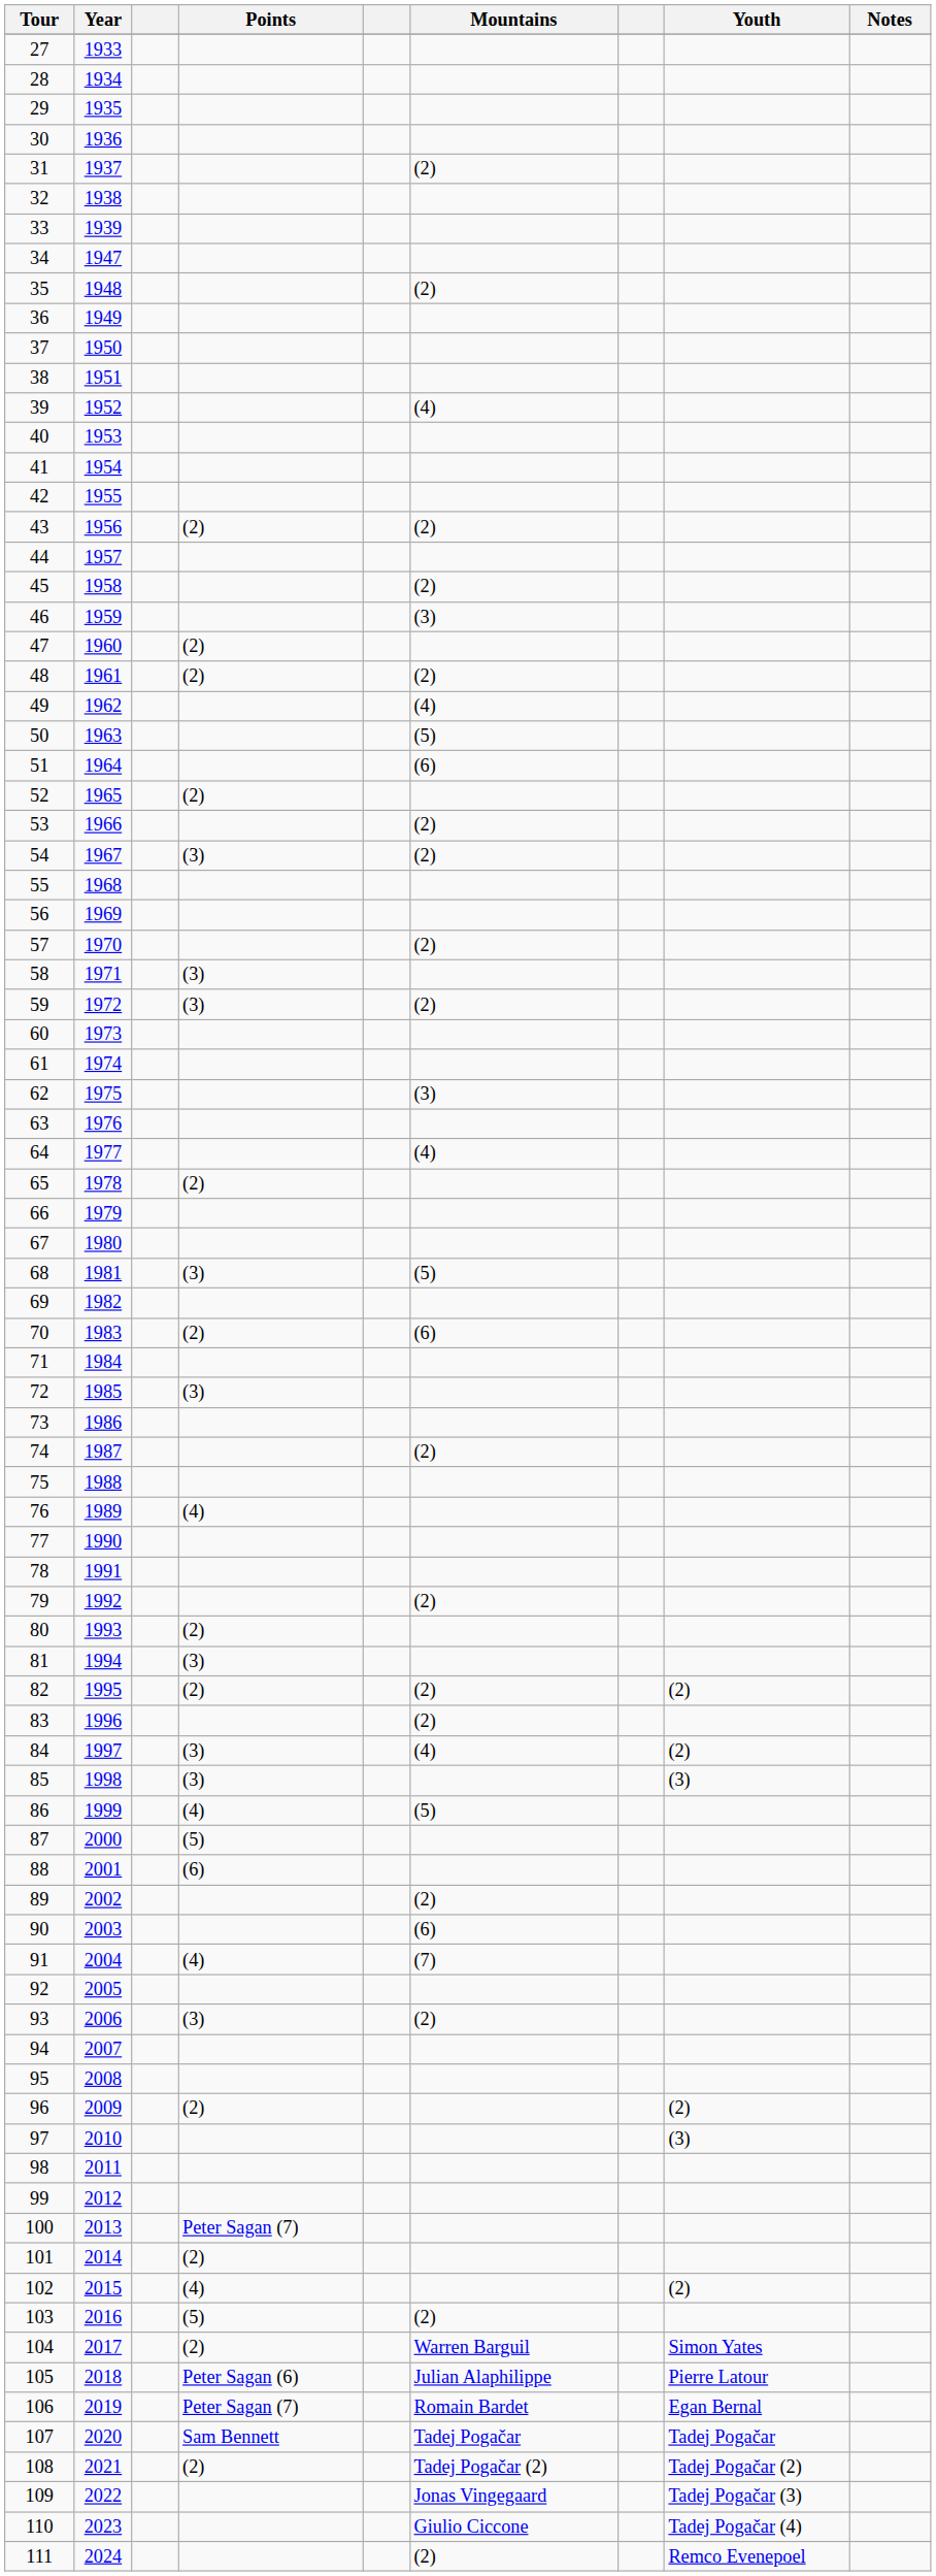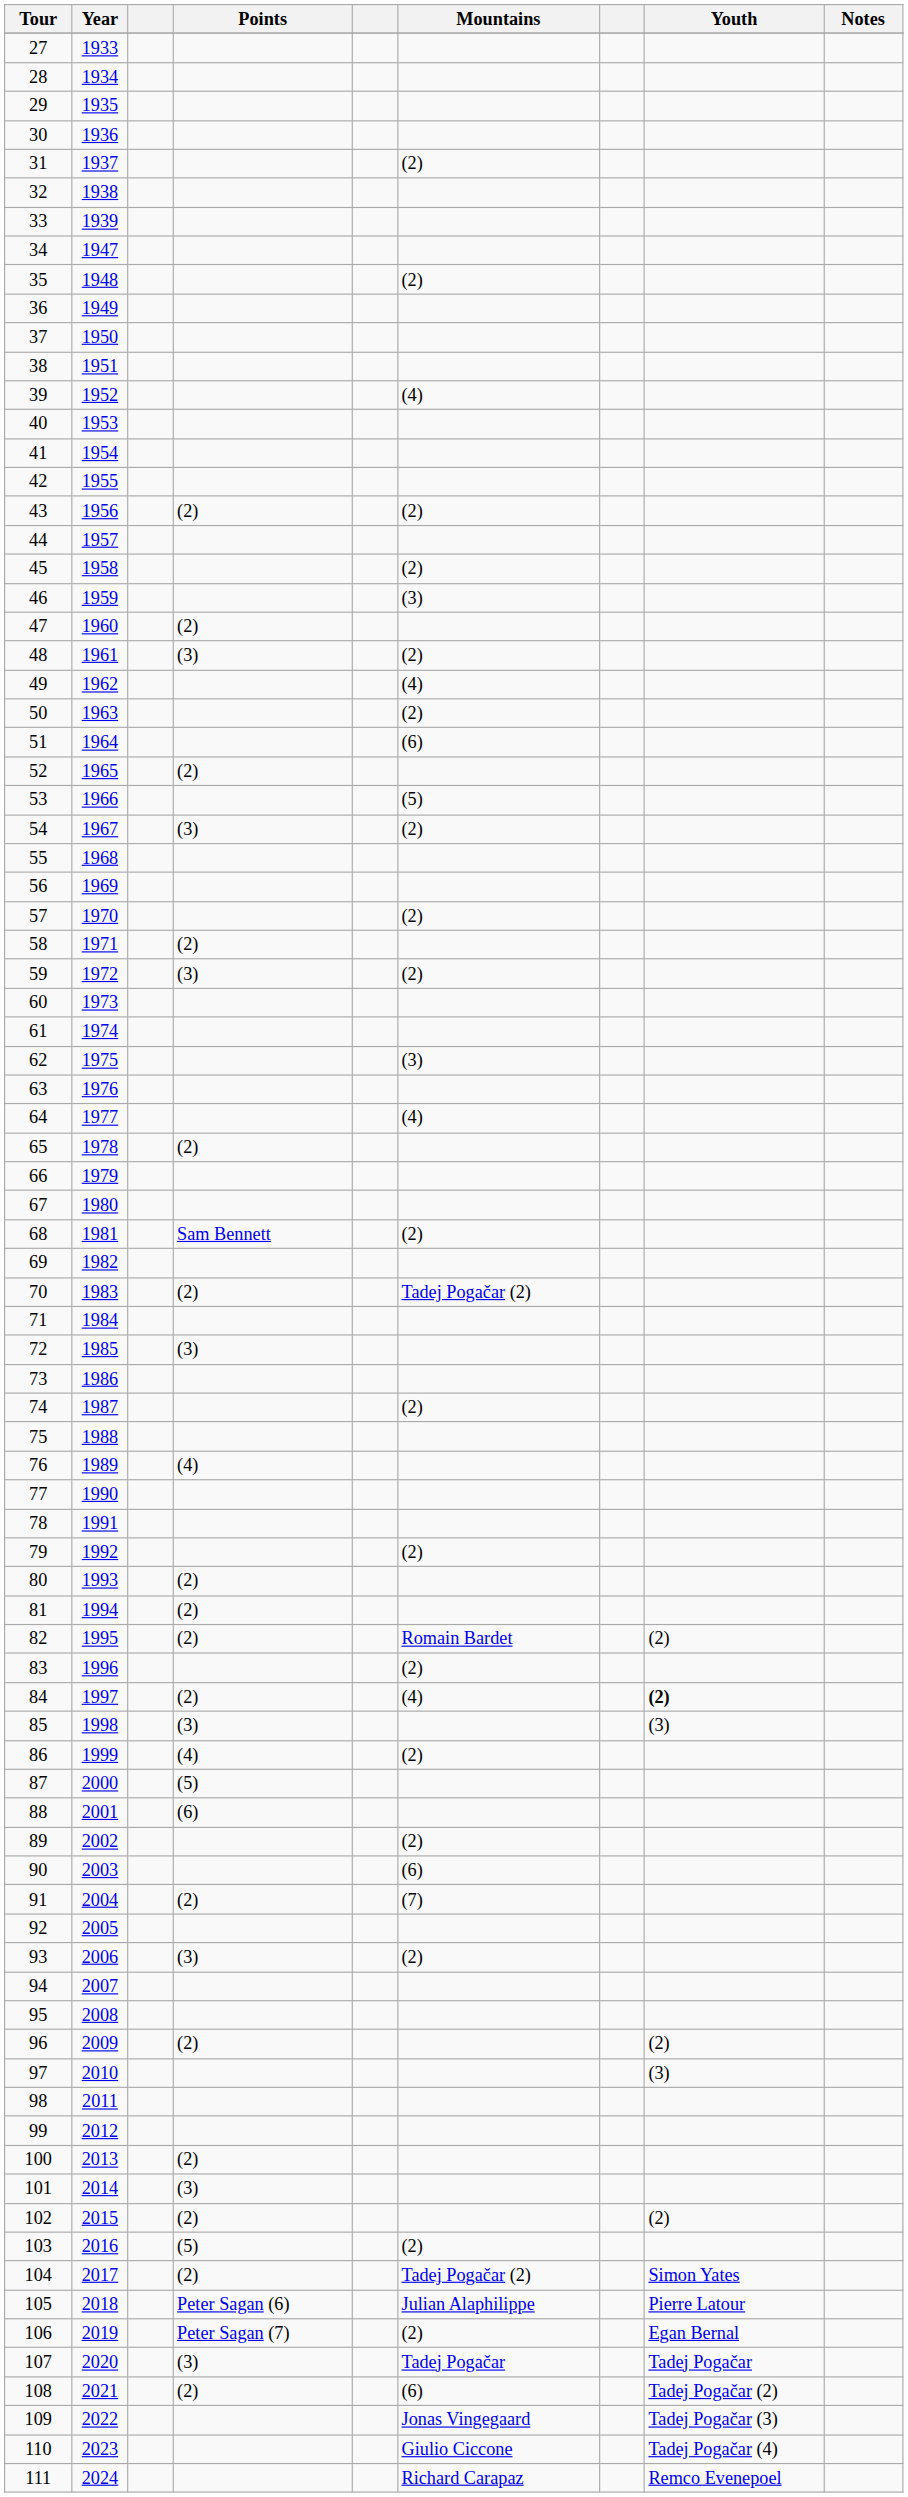48 | Points: (2) -> (3)
50 | Mountains: (5) -> (2)
53 | Mountains: (2) -> (5)
58 | Points: (3) -> (2)
68 | Points: (3) -> Sam Bennett
68 | Mountains: (5) -> (2)
70 | Mountains: (6) -> Tadej Pogačar (2)
81 | Points: (3) -> (2)
82 | Mountains: (2) -> Romain Bardet
84 | Points: (3) -> (2)
84 | Youth: normal -> bold
86 | Mountains: (5) -> (2)
91 | Points: (4) -> (2)
100 | Points: Peter Sagan (7) -> (2)
101 | Points: (2) -> (3)
102 | Points: (4) -> (2)
104 | Mountains: Warren Barguil -> Tadej Pogačar (2)
106 | Mountains: Romain Bardet -> (2)
107 | Points: Sam Bennett -> (3)
108 | Mountains: Tadej Pogačar (2) -> (6)
111 | Mountains: (2) -> Richard Carapaz
